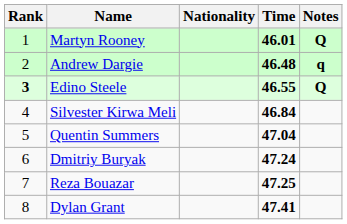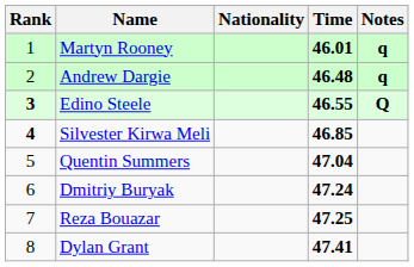Martyn Rooney | Notes: Q -> q
Silvester Kirwa Meli | Rank: normal -> bold
Silvester Kirwa Meli | Time: 46.84 -> 46.85
